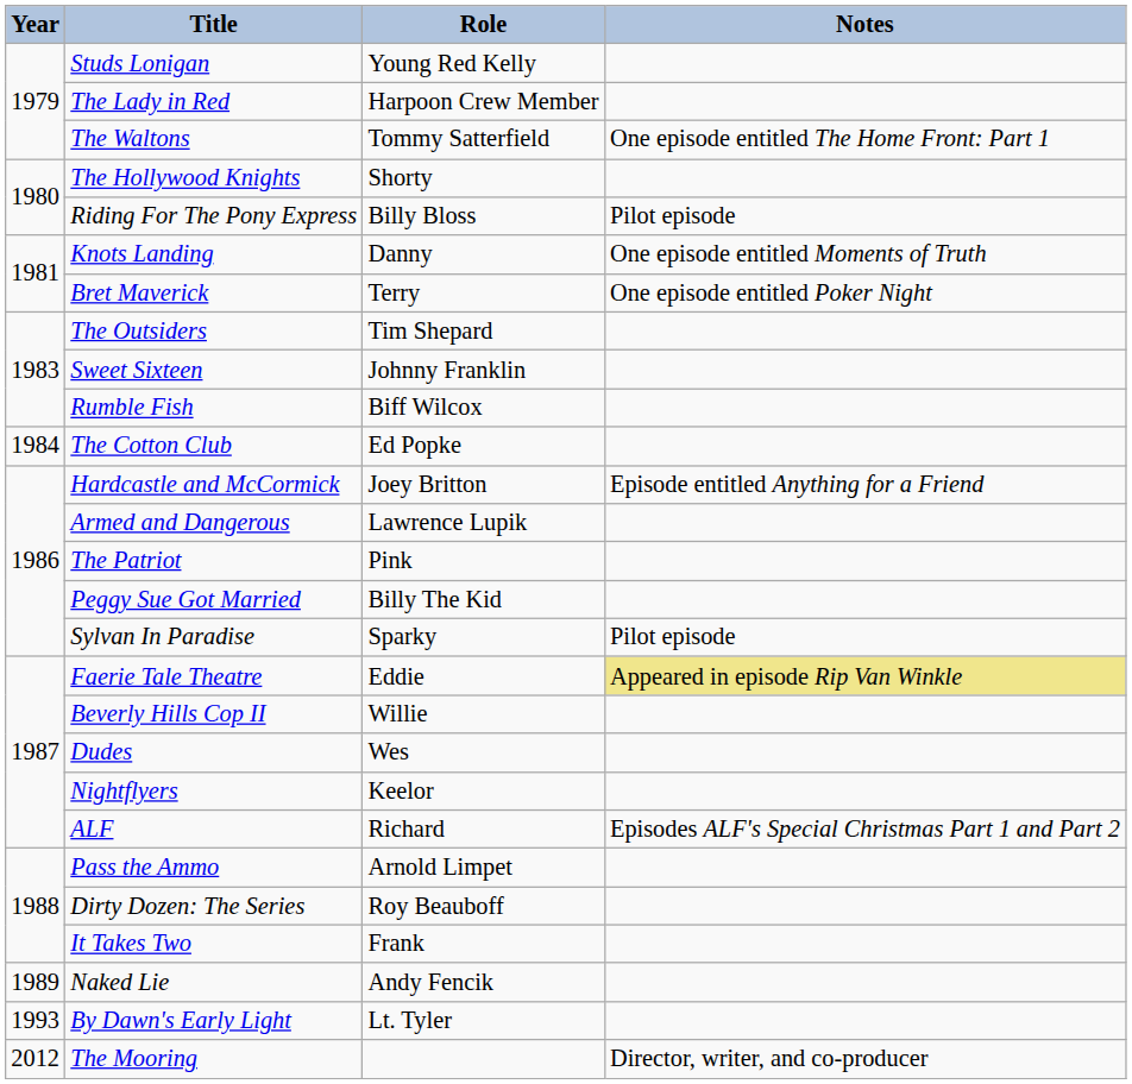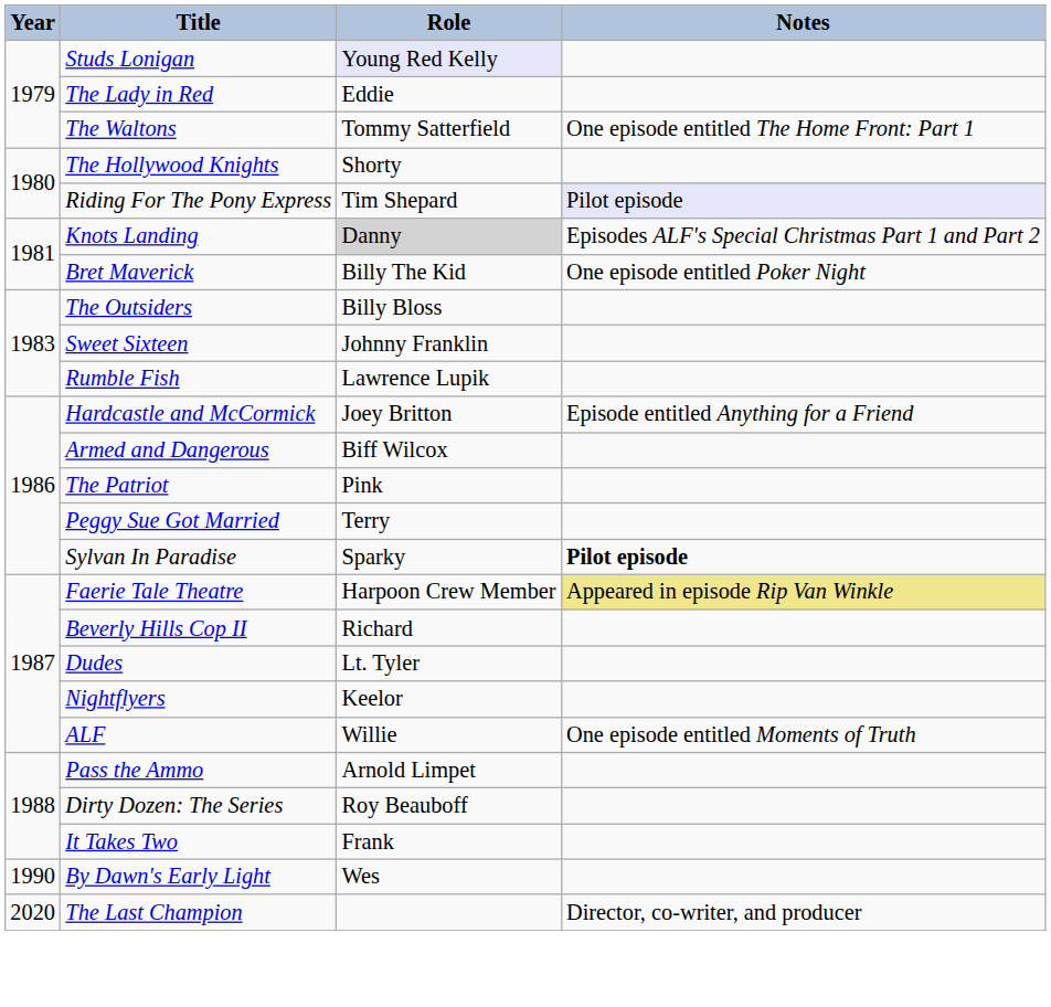Studs Lonigan | Role: no background -> lavender background
The Lady in Red | Role: Harpoon Crew Member -> Eddie
Riding For The Pony Express | Role: Billy Bloss -> Tim Shepard
Riding For The Pony Express | Notes: no background -> lavender background
Knots Landing | Role: no background -> lightgrey background
Knots Landing | Notes: One episode entitled Moments of Truth -> Episodes ALF's Special Christmas Part 1 and Part 2
Bret Maverick | Role: Terry -> Billy The Kid
The Outsiders | Role: Tim Shepard -> Billy Bloss
Rumble Fish | Role: Biff Wilcox -> Lawrence Lupik
- row: 1984 | The Cotton Club | Ed Popke
Armed and Dangerous | Role: Lawrence Lupik -> Biff Wilcox
Peggy Sue Got Married | Role: Billy The Kid -> Terry
Sylvan In Paradise | Notes: normal -> bold
Faerie Tale Theatre | Role: Eddie -> Harpoon Crew Member
Beverly Hills Cop II | Role: Willie -> Richard
Dudes | Role: Wes -> Lt. Tyler
ALF | Role: Richard -> Willie
ALF | Notes: Episodes ALF's Special Christmas Part 1 and Part 2 -> One episode entitled Moments of Truth
- row: 1989 | Naked Lie | Andy Fencik
By Dawn's Early Light | Year: 1993 -> 1990
By Dawn's Early Light | Role: Lt. Tyler -> Wes
- row: 2012 | The Mooring | Director, writer, and co-producer
+ row: 2020 | The Last Champion | Director, co-writer, and producer
